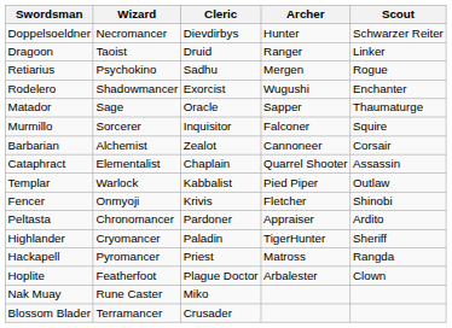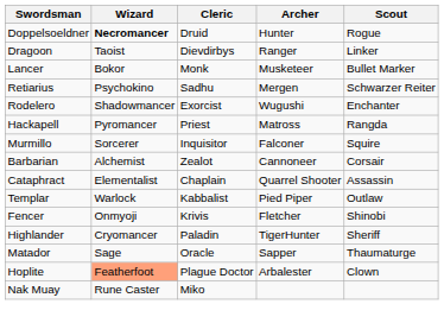Doppelsoeldner | Wizard: normal -> bold
Doppelsoeldner | Cleric: Dievdirbys -> Druid
Doppelsoeldner | Scout: Schwarzer Reiter -> Rogue
Dragoon | Cleric: Druid -> Dievdirbys
+ row: Lancer | Bokor | Monk | Musketeer | Bullet Marker
Retiarius | Scout: Rogue -> Schwarzer Reiter
rows swapped: Matador <-> Hackapell
- row: Peltasta | Chronomancer | Pardoner | Appraiser | Ardito
Hoplite | Wizard: no background -> lightsalmon background
- row: Blossom Blader | Terramancer | Crusader
